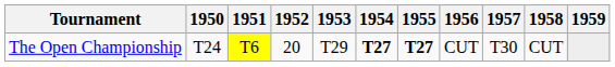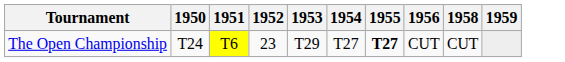- column: 1957 | T30
The Open Championship | 1952: 20 -> 23
The Open Championship | 1954: bold -> normal
